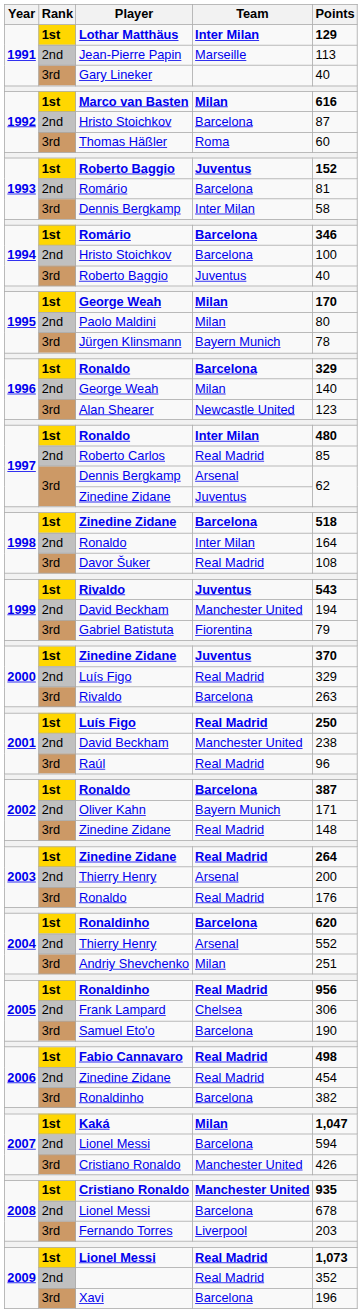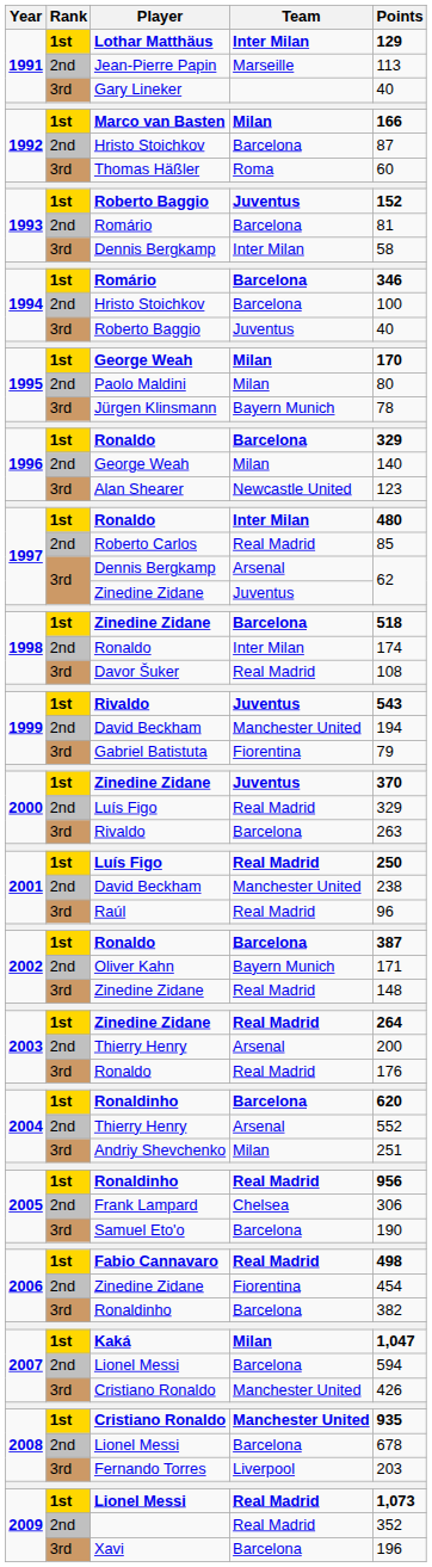Marco van Basten | Points: 616 -> 166
1998 / Ronaldo | Points: 164 -> 174
2006 / Zinedine Zidane | Team: Real Madrid -> Fiorentina
